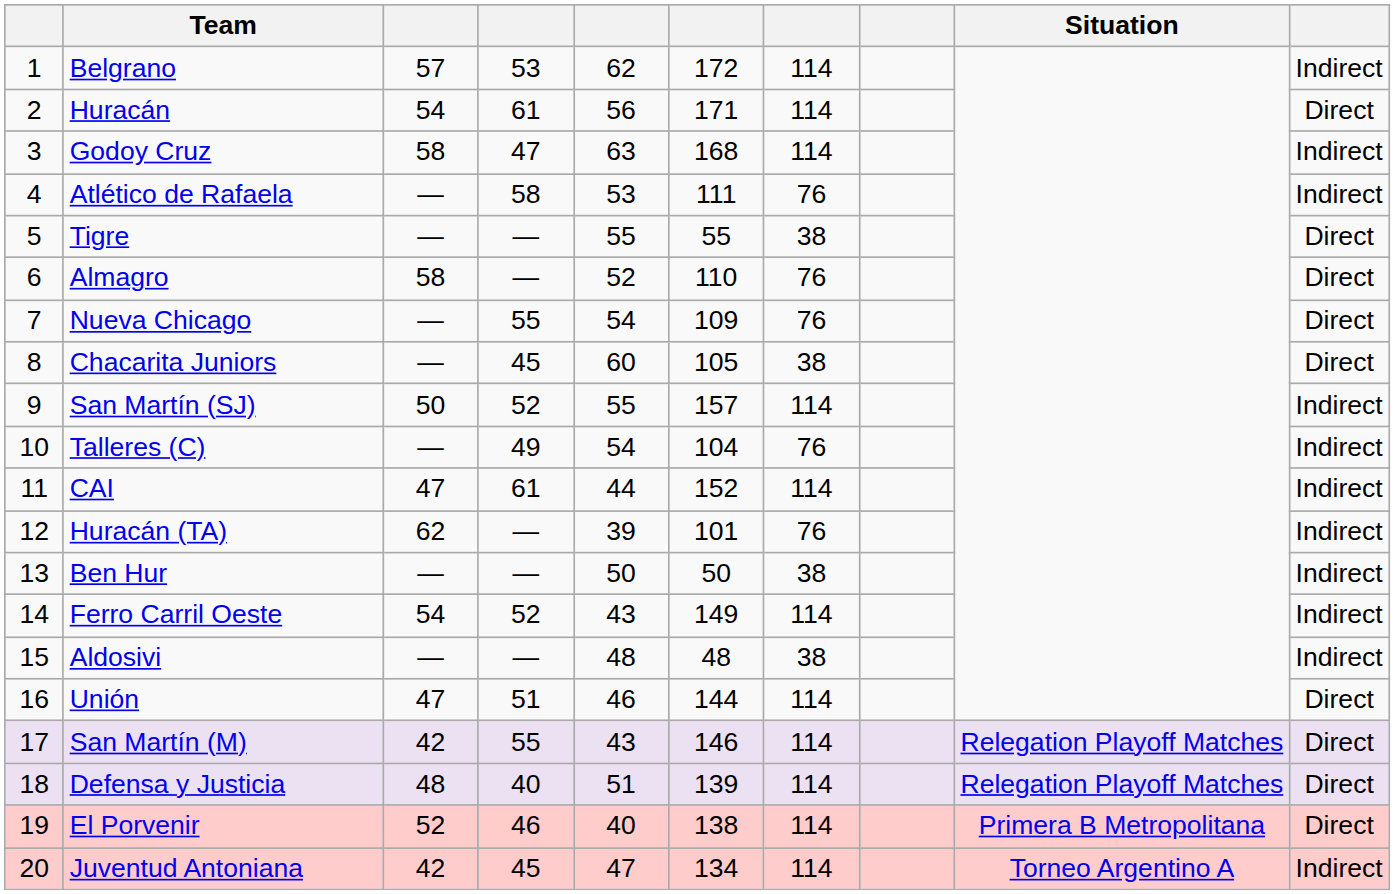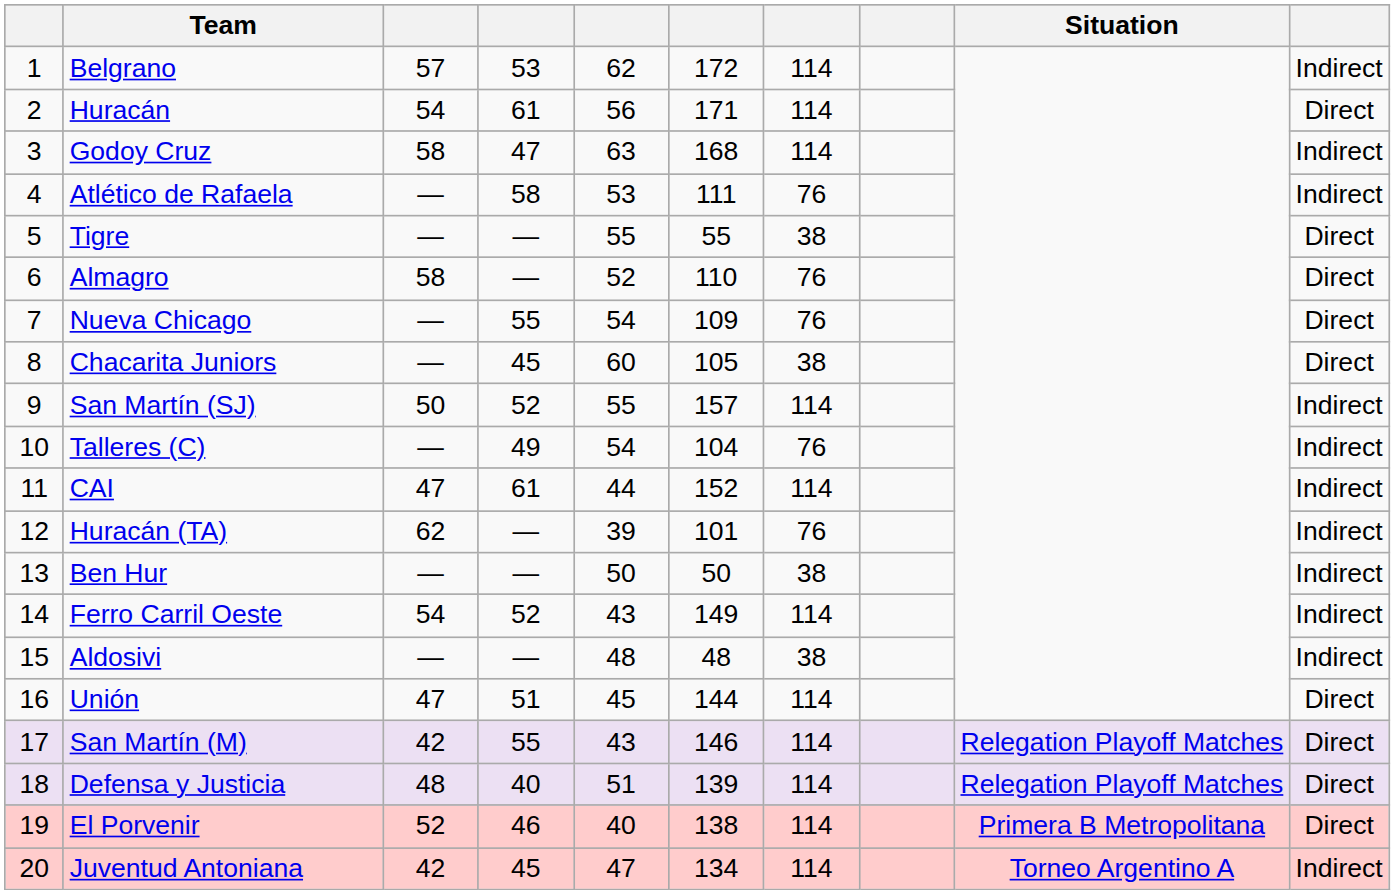Unión | column 5: 46 -> 45
